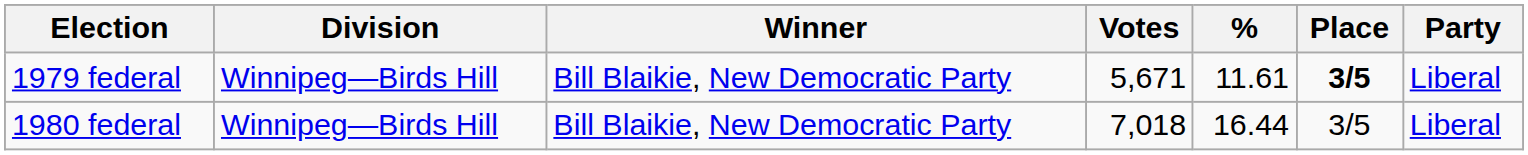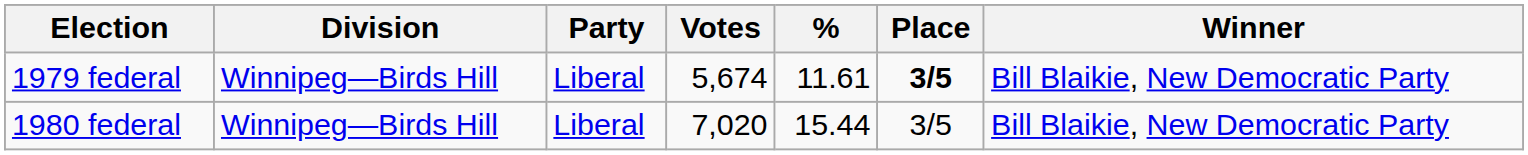columns swapped: Party <-> Winner
1979 federal | Votes: 5,671 -> 5,674
1980 federal | Votes: 7,018 -> 7,020
1980 federal | %: 16.44 -> 15.44
